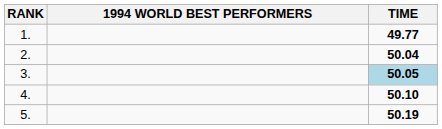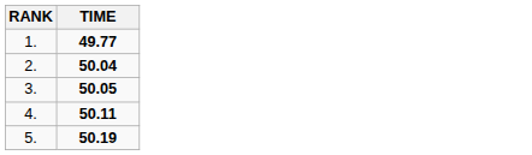- column: 1994 WORLD BEST PERFORMERS
3. | TIME: lightblue background -> no background
4. | TIME: 50.10 -> 50.11
